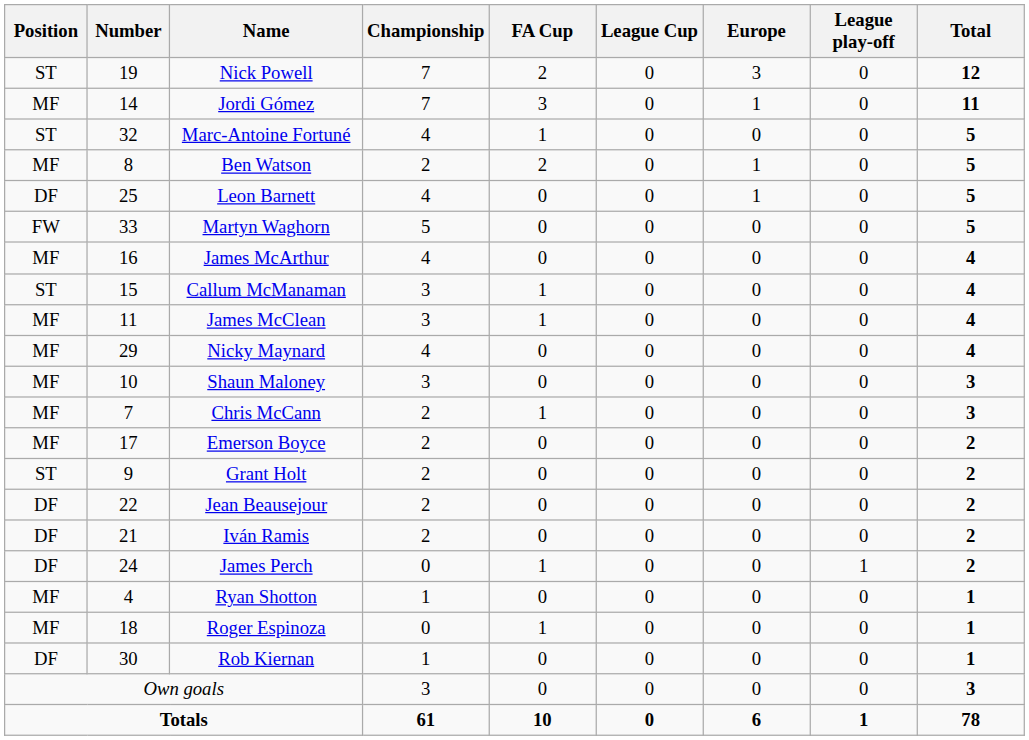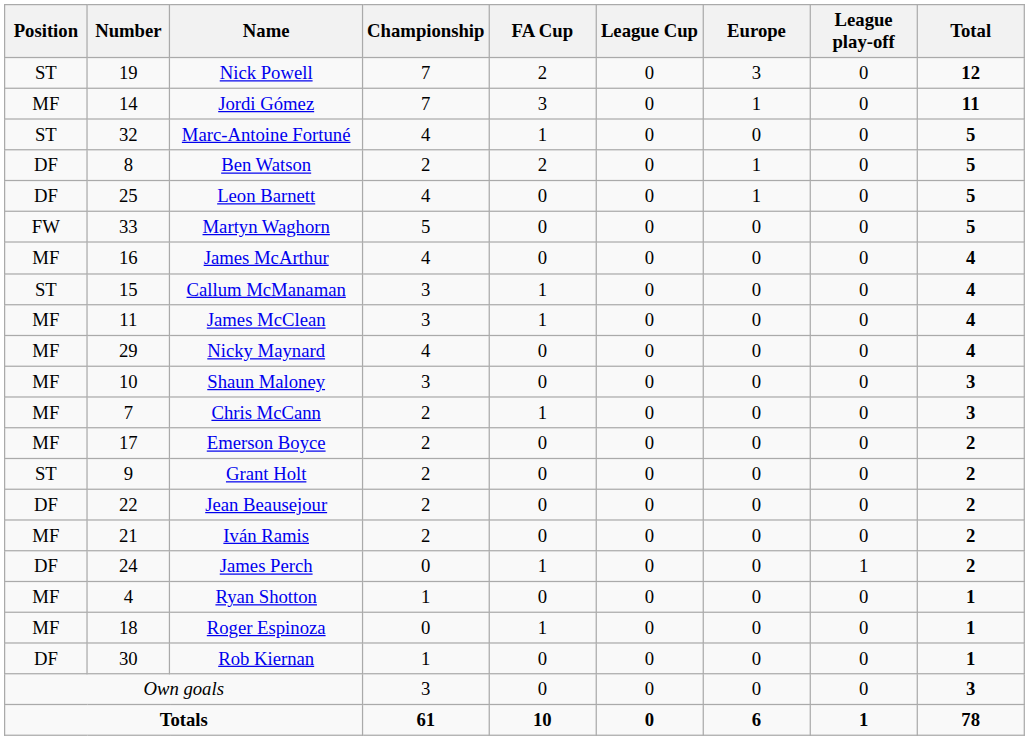Ben Watson | Position: MF -> DF
Iván Ramis | Position: DF -> MF
